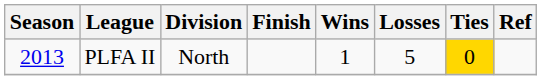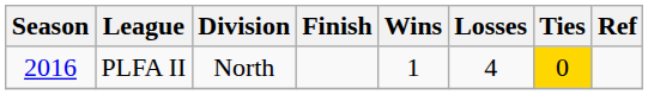PLFA II | Season: 2013 -> 2016
PLFA II | Losses: 5 -> 4
